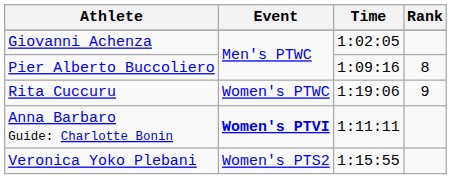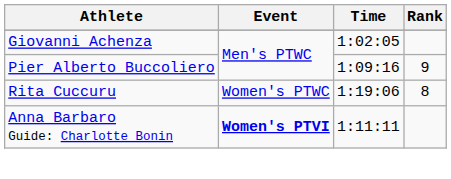Pier Alberto Buccoliero | Rank: 8 -> 9
Rita Cuccuru | Rank: 9 -> 8
- row: Veronica Yoko Plebani | Women's PTS2 | 1:15:55
